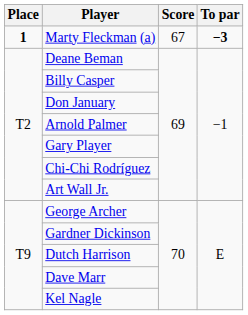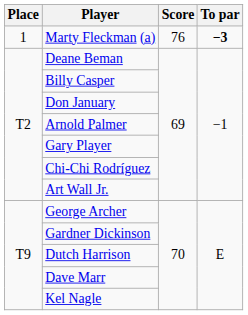Marty Fleckman (a) | Place: bold -> normal
Marty Fleckman (a) | Score: 67 -> 76
